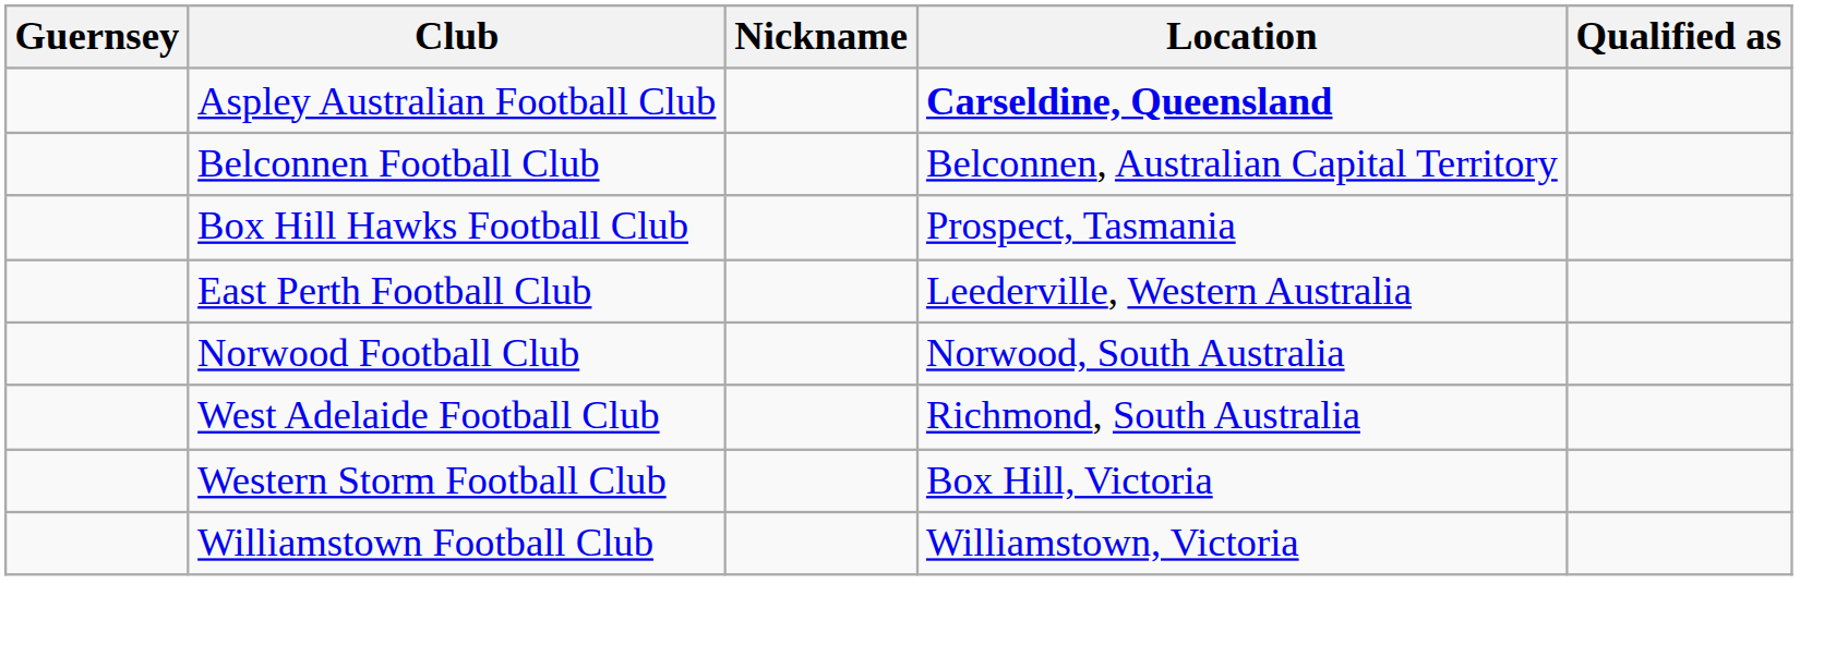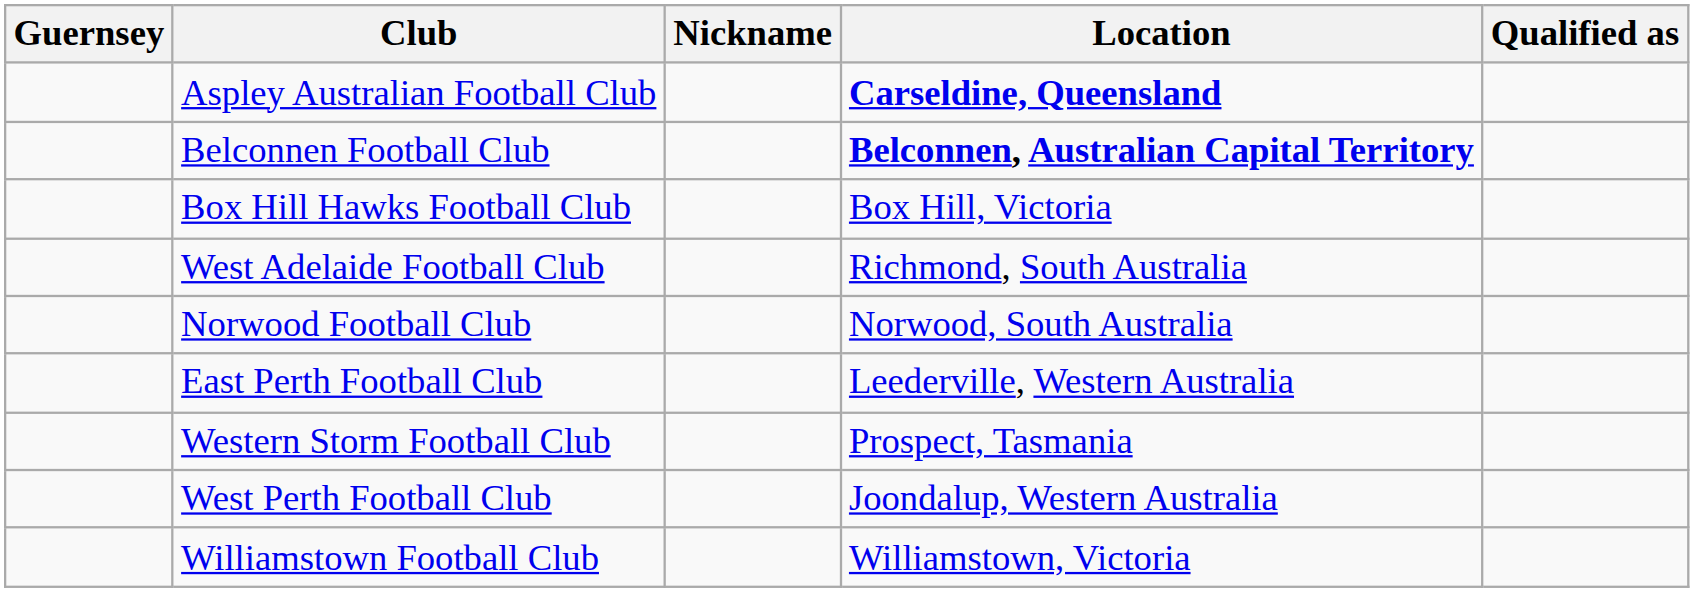Belconnen Football Club | Location: normal -> bold
Box Hill Hawks Football Club | Location: Prospect, Tasmania -> Box Hill, Victoria
rows swapped: East Perth Football Club <-> West Adelaide Football Club
Western Storm Football Club | Location: Box Hill, Victoria -> Prospect, Tasmania
+ row: West Perth Football Club | Joondalup, Western Australia
